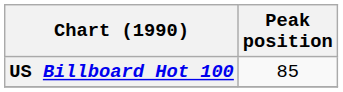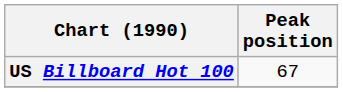US Billboard Hot 100 | Peak position: 85 -> 67
